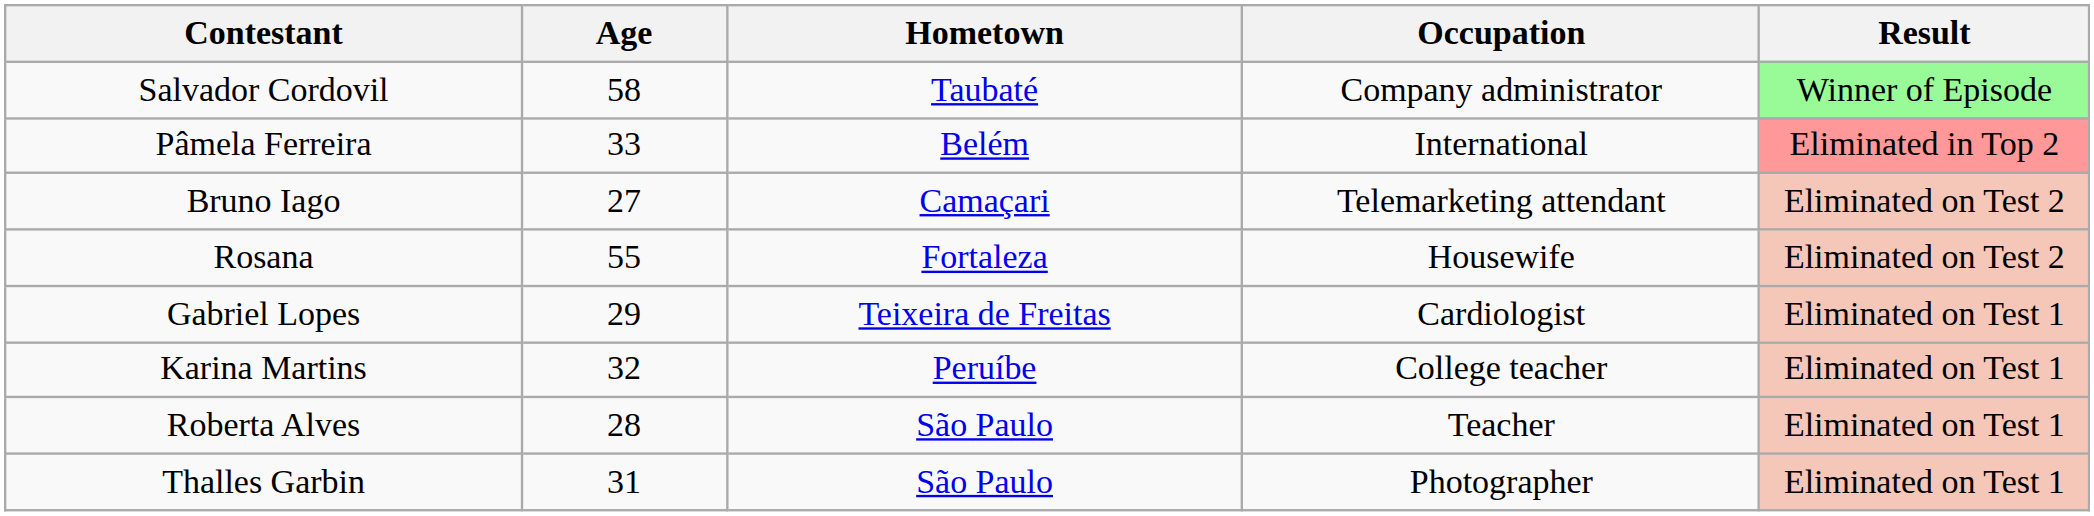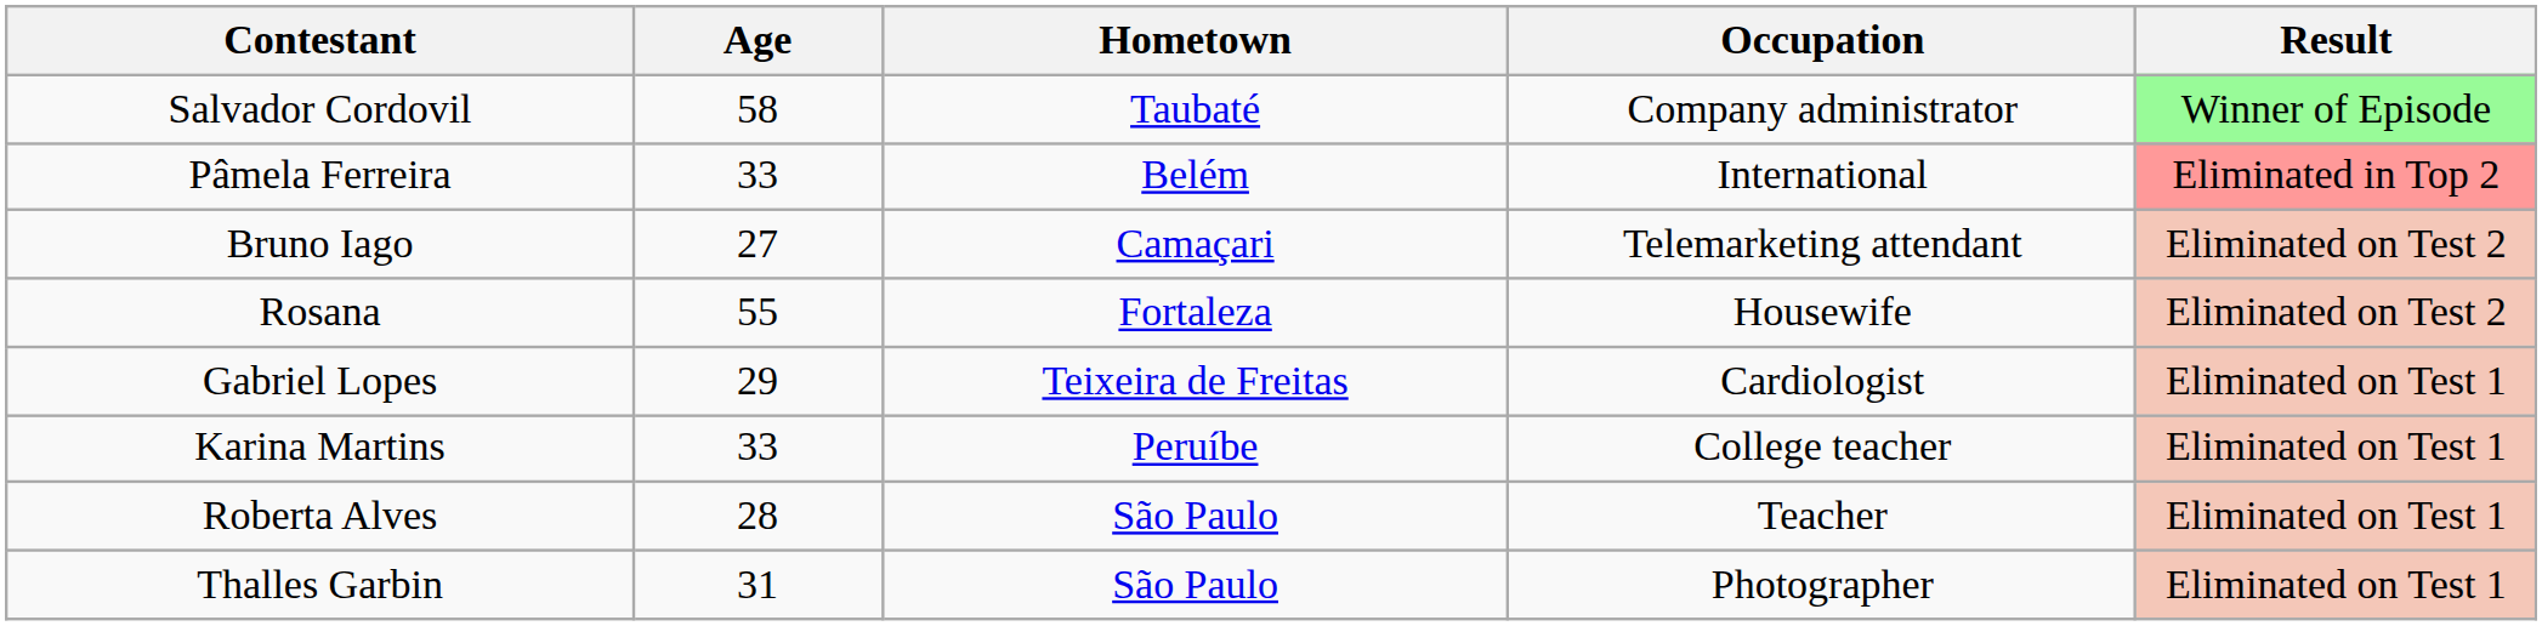Karina Martins | Age: 32 -> 33
